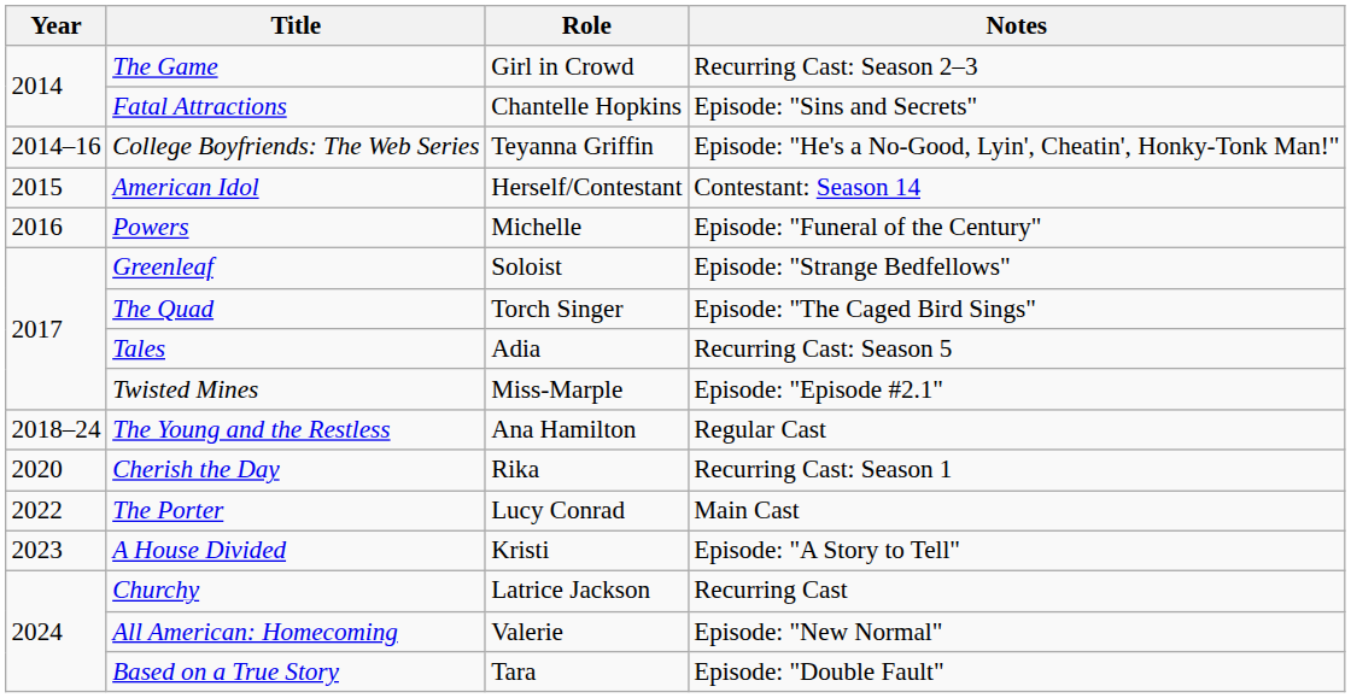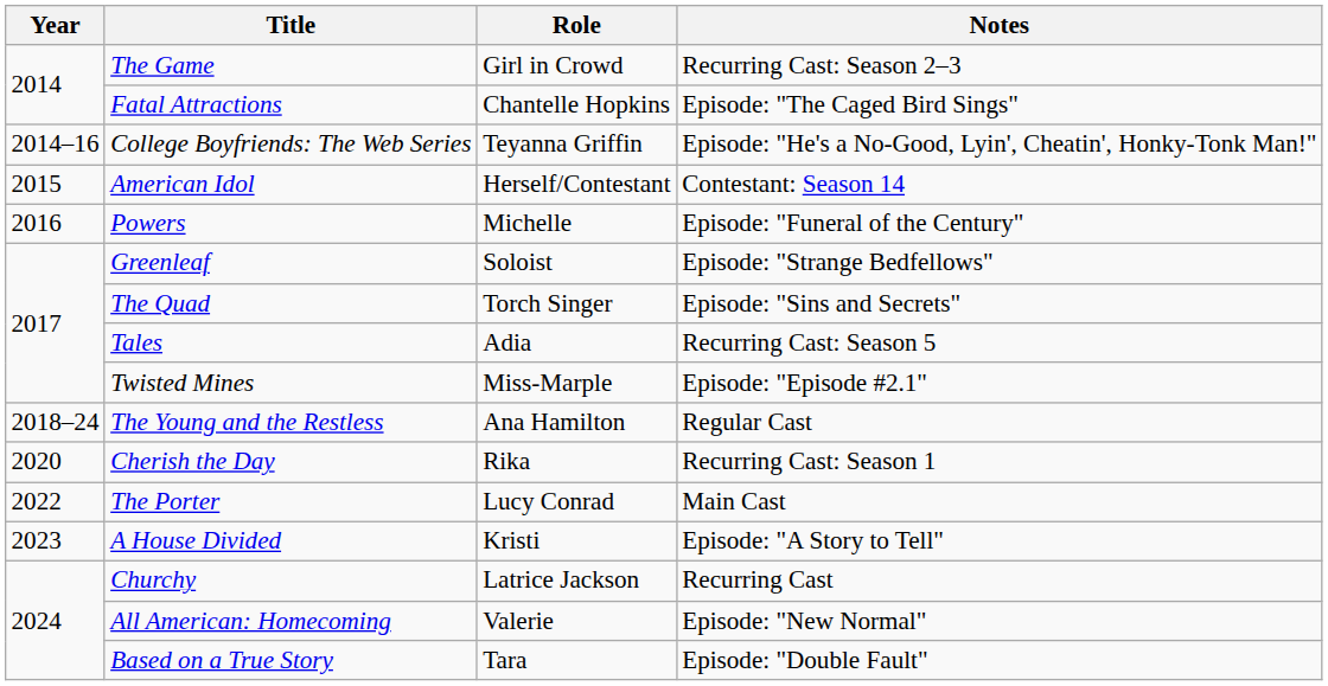Fatal Attractions | Notes: Episode: "Sins and Secrets" -> Episode: "The Caged Bird Sings"
The Quad | Notes: Episode: "The Caged Bird Sings" -> Episode: "Sins and Secrets"
